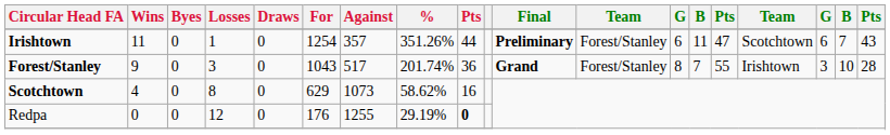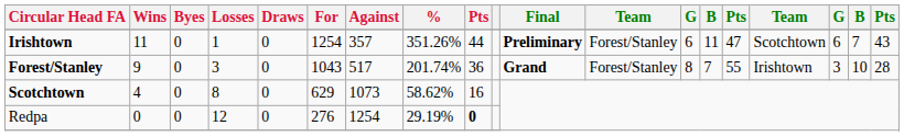Redpa | For: 176 -> 276
Redpa | Against: 1255 -> 1254
